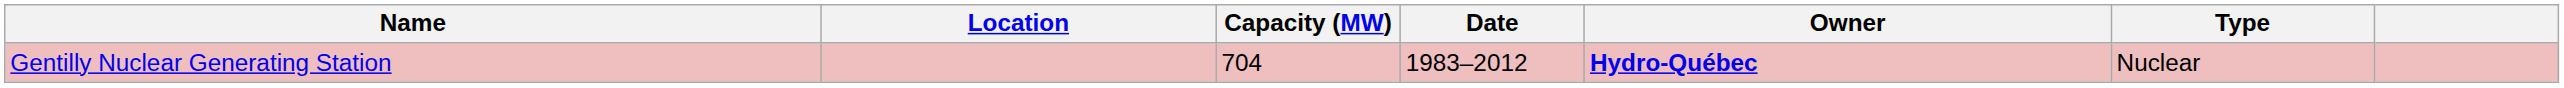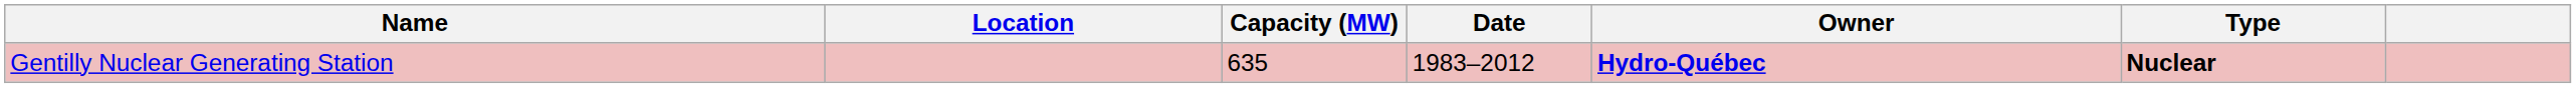Gentilly Nuclear Generating Station | Capacity (MW): 704 -> 635
Gentilly Nuclear Generating Station | Type: normal -> bold
